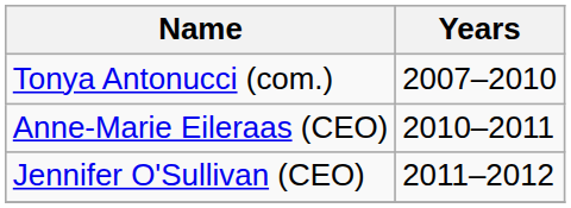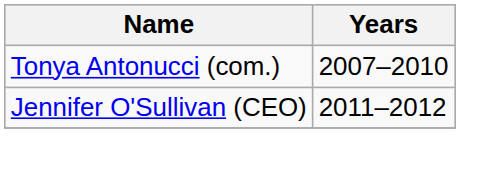- row: Anne-Marie Eileraas (CEO) | 2010–2011
